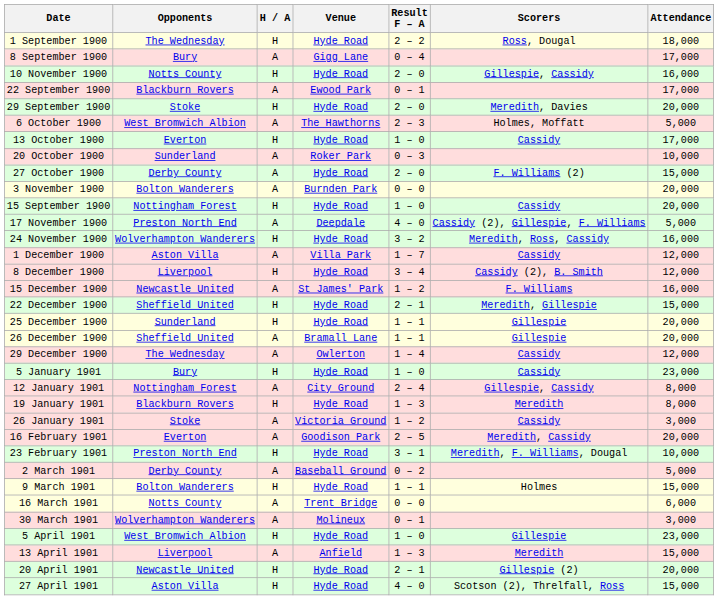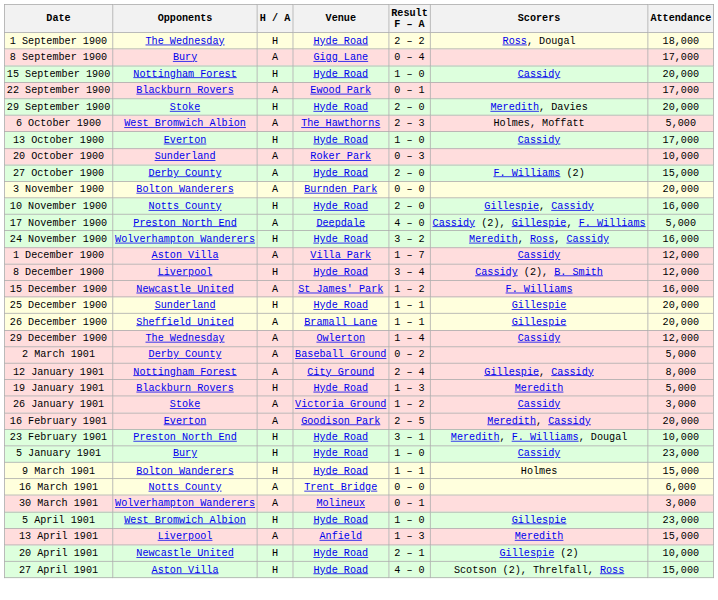rows swapped: 15 September 1900 <-> 10 November 1900
- row: 22 December 1900 | Sheffield United | H | Hyde Road | 2 – 1 | Meredith, Gillespie | 15,000
rows swapped: 5 January 1901 <-> 2 March 1901
19 January 1901 | Attendance: 8,000 -> 5,000
20 April 1901 | Attendance: 20,000 -> 10,000
